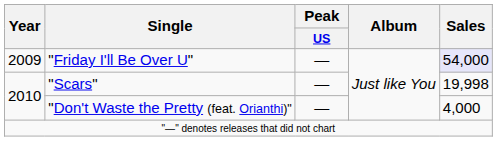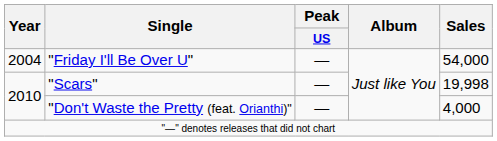"Friday I'll Be Over U" | Year: 2009 -> 2004
"Friday I'll Be Over U" | Sales: lavender background -> no background
